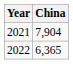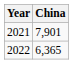2021 | China: 7,904 -> 7,901
